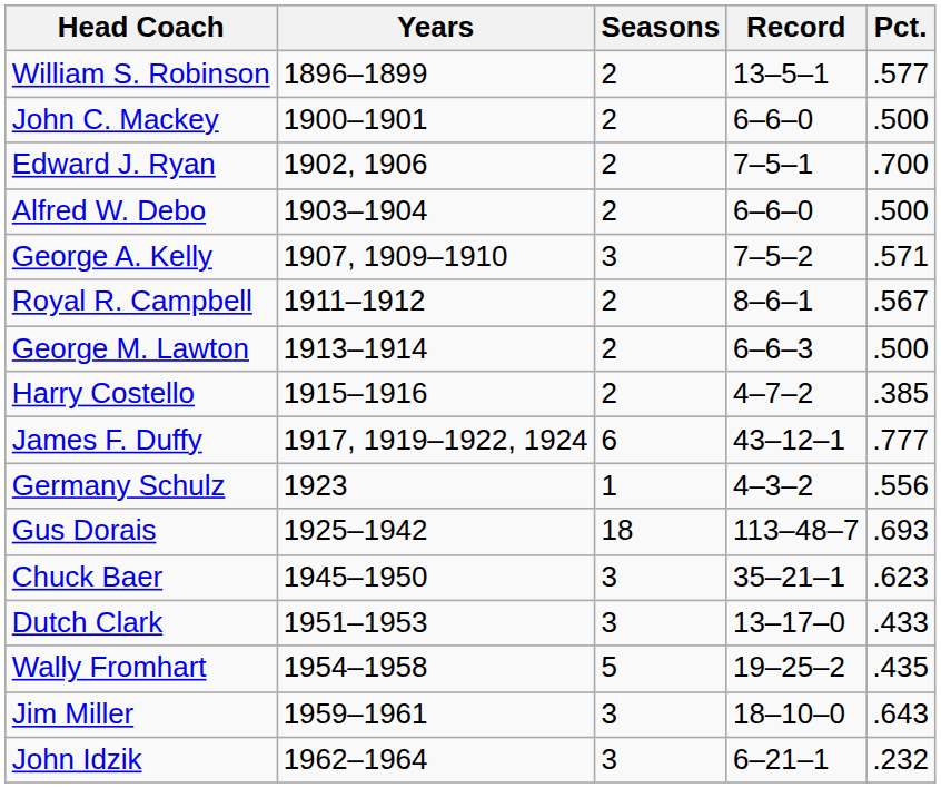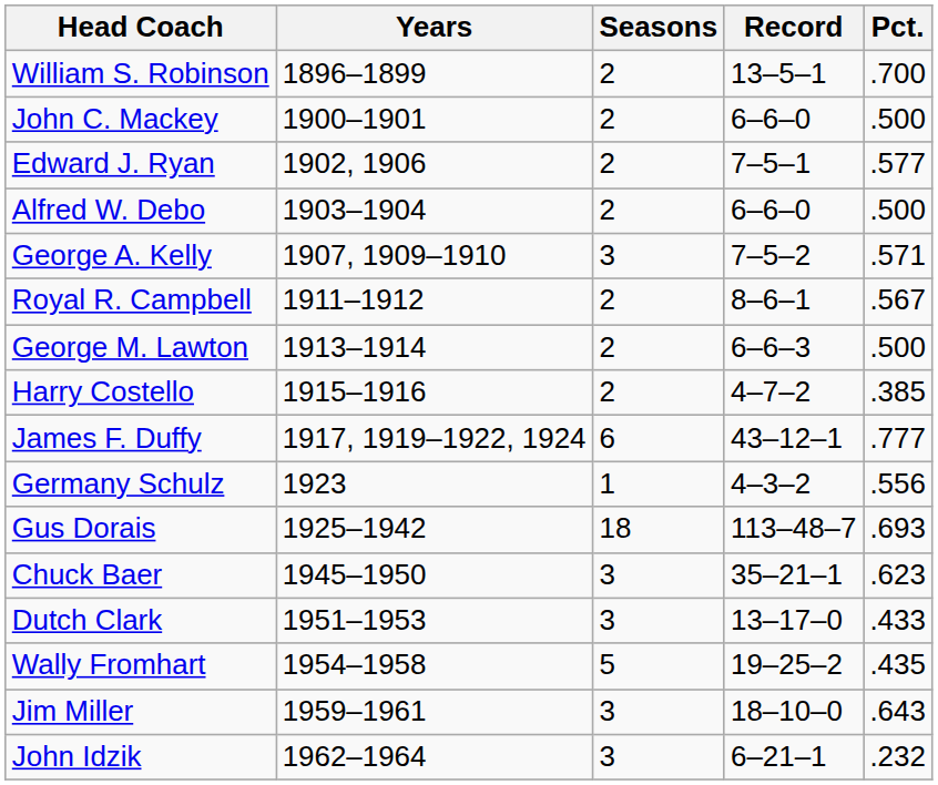William S. Robinson | Pct.: .577 -> .700
Edward J. Ryan | Pct.: .700 -> .577
